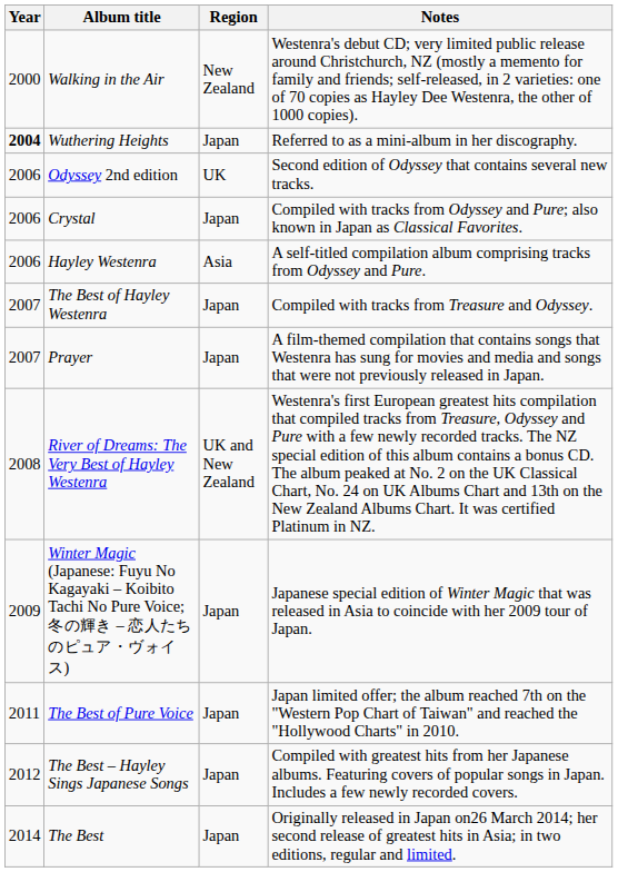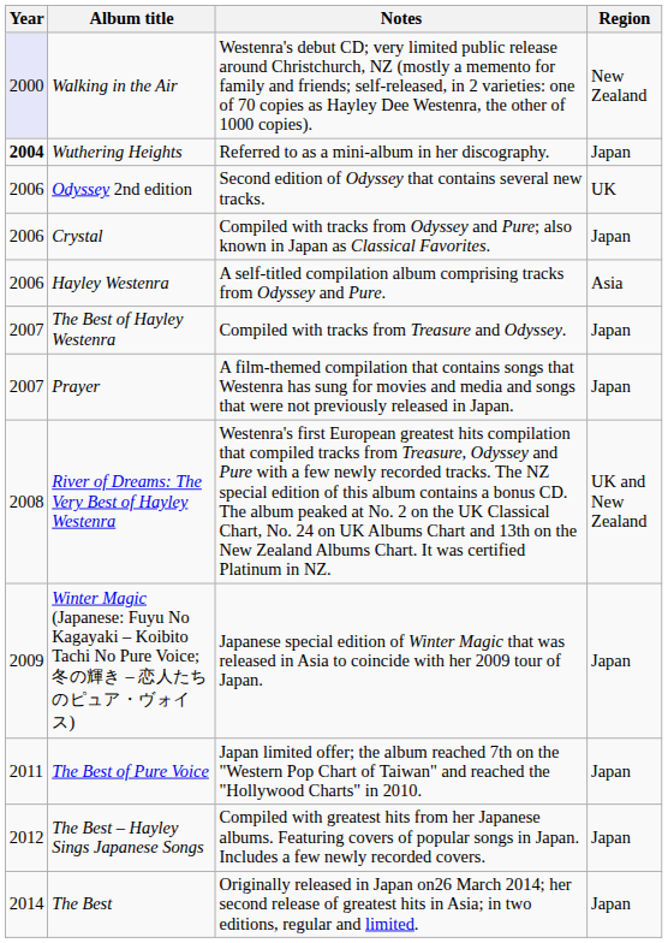columns swapped: Notes <-> Region
Walking in the Air | Year: no background -> lavender background
